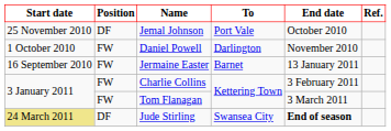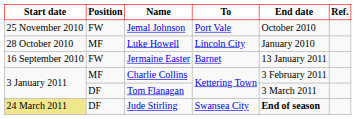Jemal Johnson | Position: DF -> FW
- row: 1 October 2010 | FW | Daniel Powell | Darlington | November 2010
+ row: 28 October 2010 | MF | Luke Howell | Lincoln City | January 2010
Charlie Collins | Position: FW -> MF
Tom Flanagan | Position: FW -> DF
